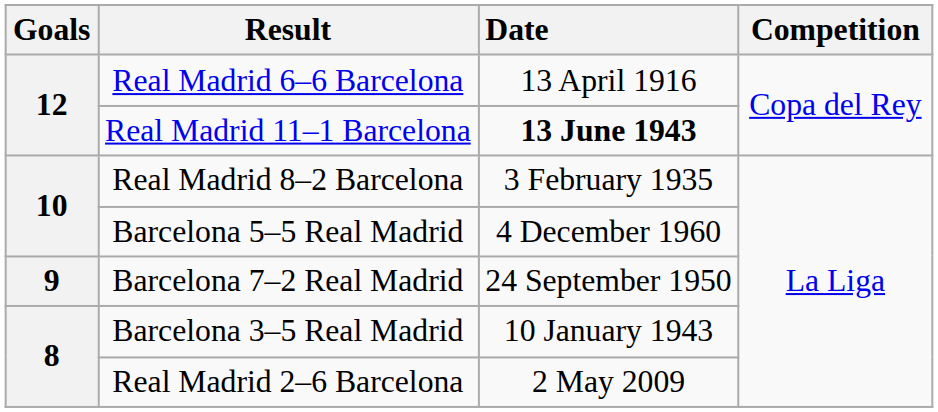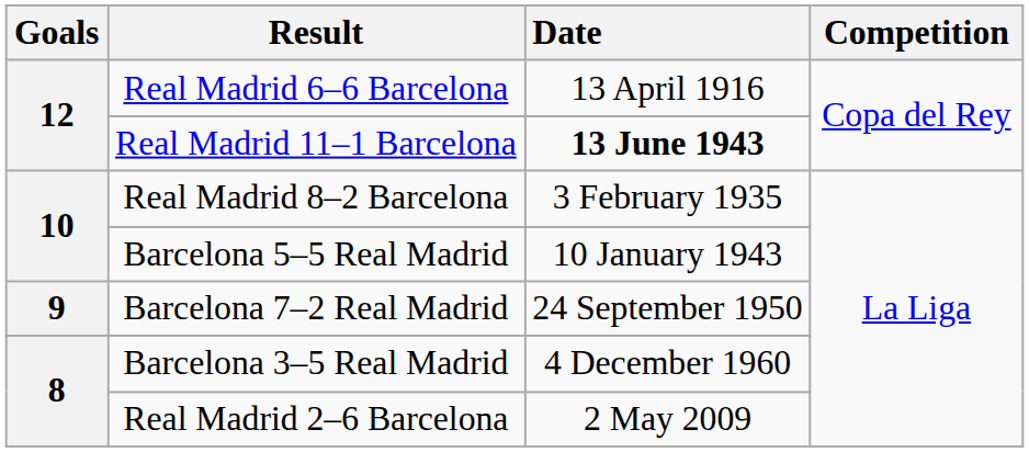Barcelona 5–5 Real Madrid | Date: 4 December 1960 -> 10 January 1943
Barcelona 3–5 Real Madrid | Date: 10 January 1943 -> 4 December 1960
